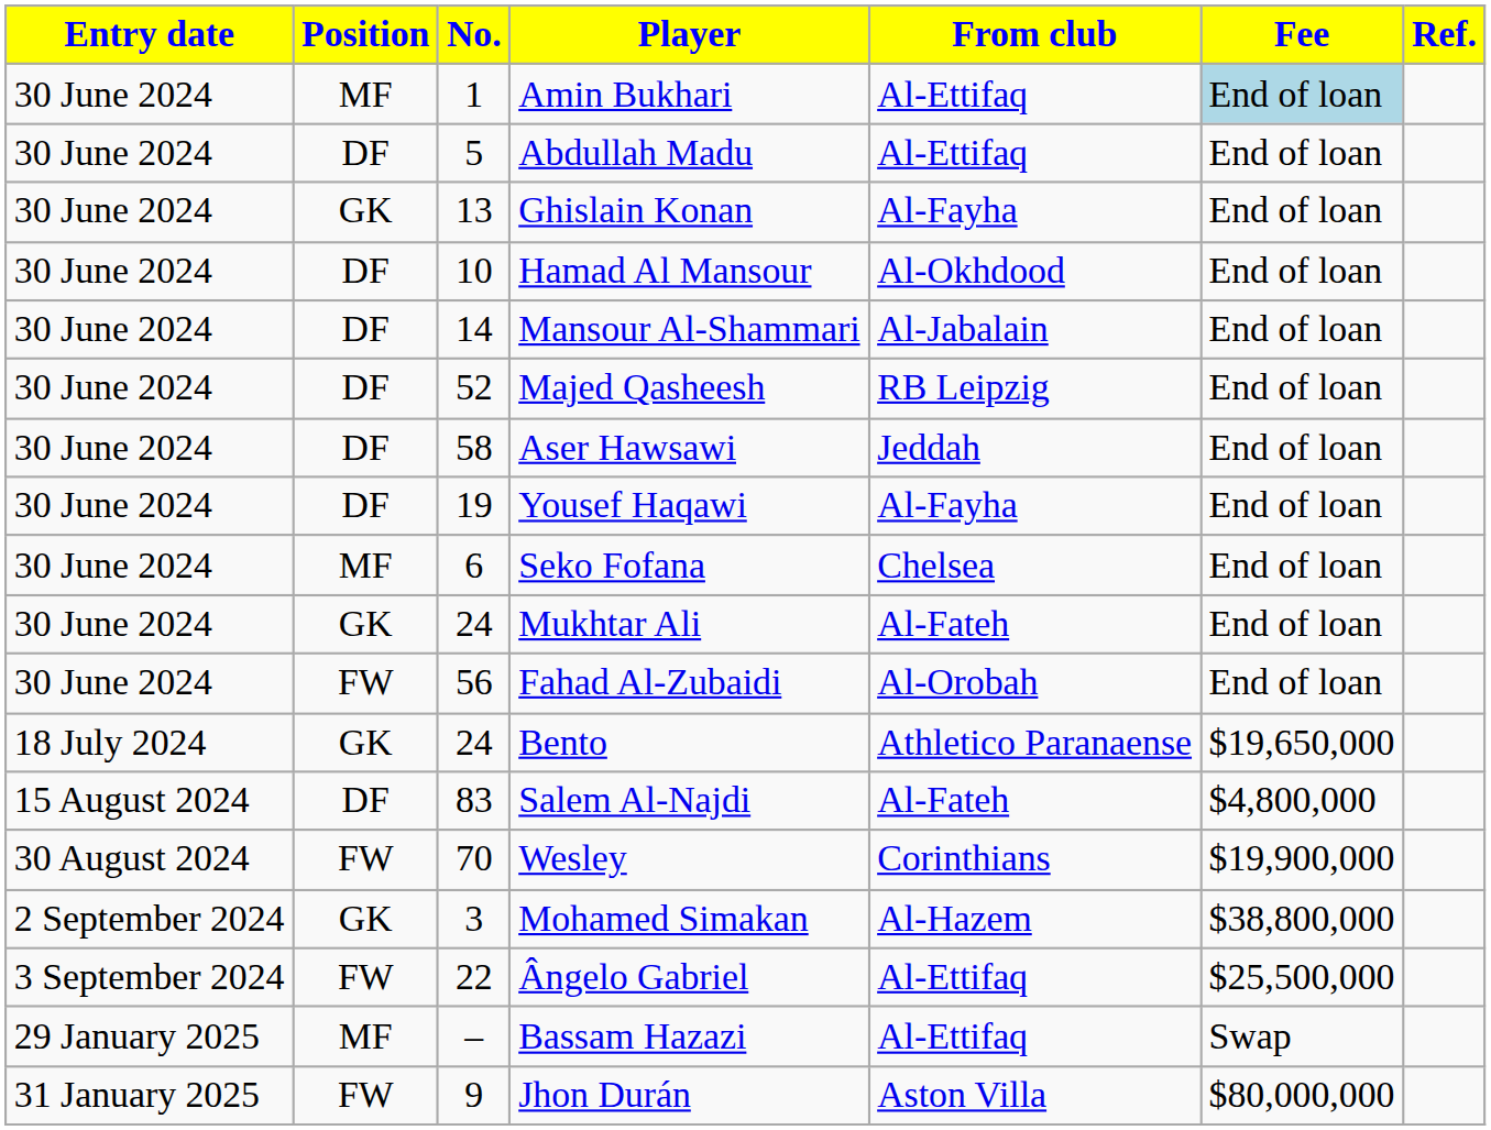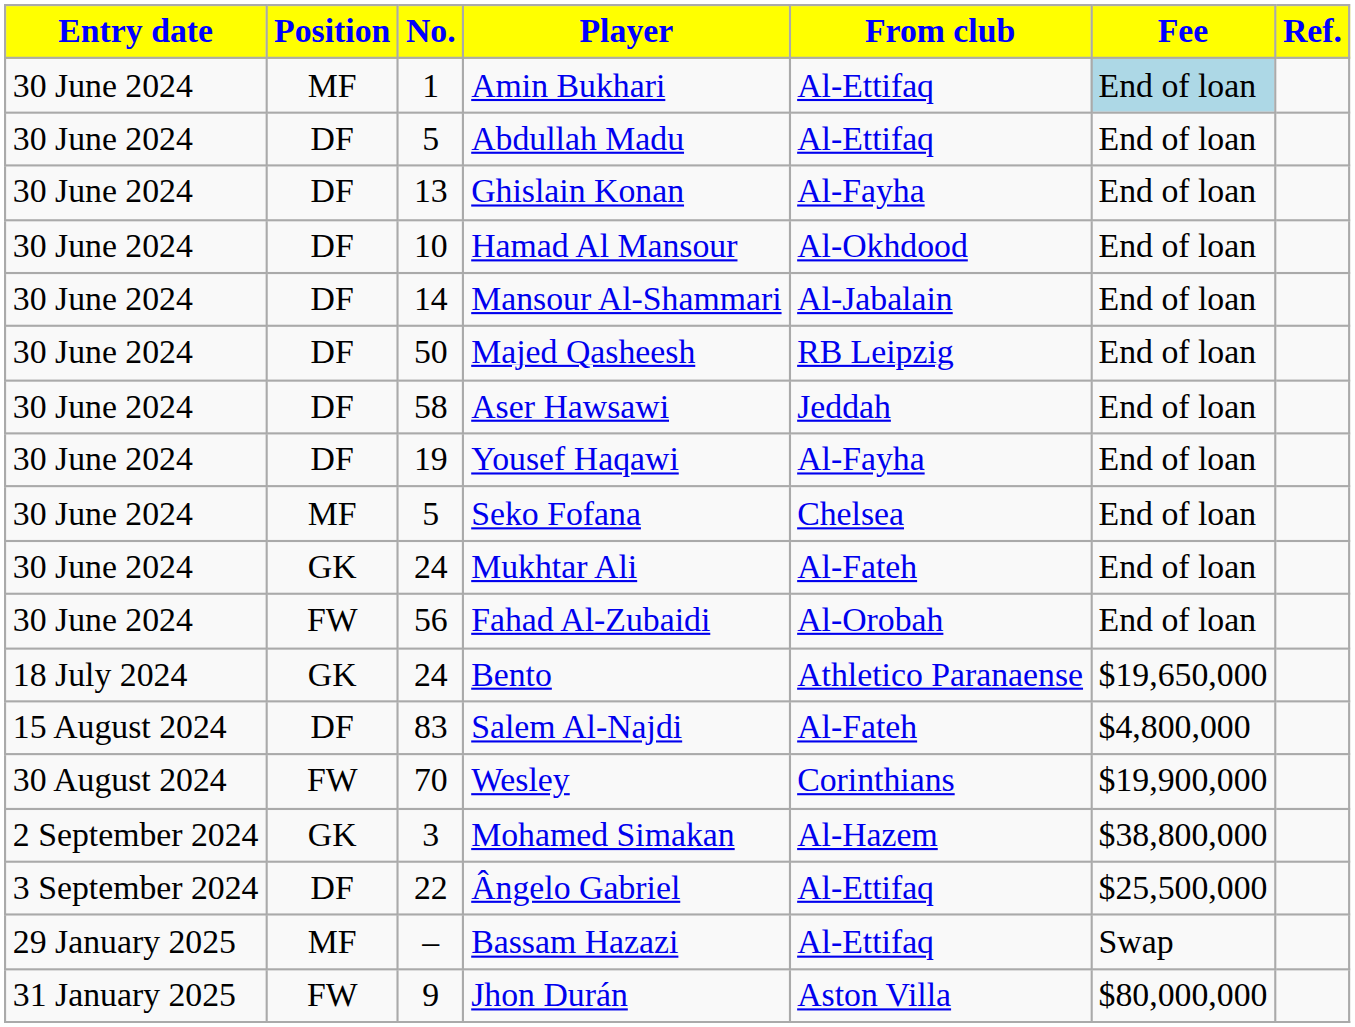Ghislain Konan | Position: GK -> DF
Majed Qasheesh | No.: 52 -> 50
Seko Fofana | No.: 6 -> 5
Ângelo Gabriel | Position: FW -> DF
